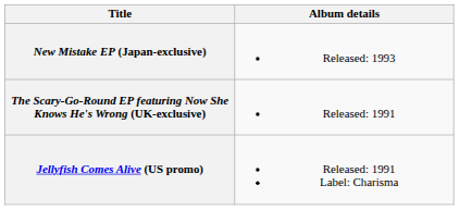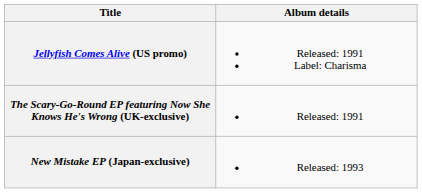rows swapped: Jellyfish Comes Alive (US promo) <-> New Mistake EP (Japan-exclusive)
